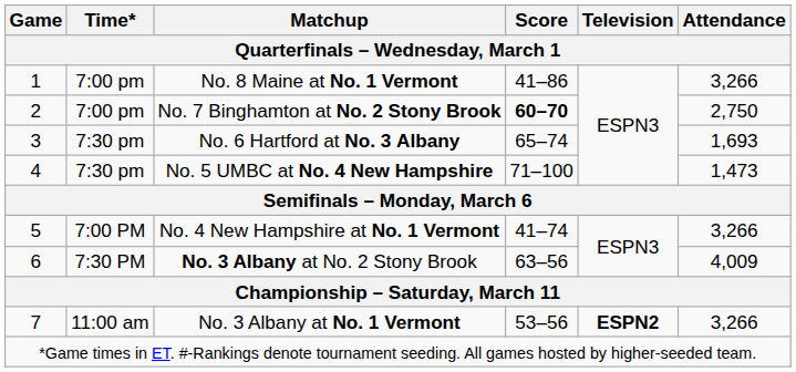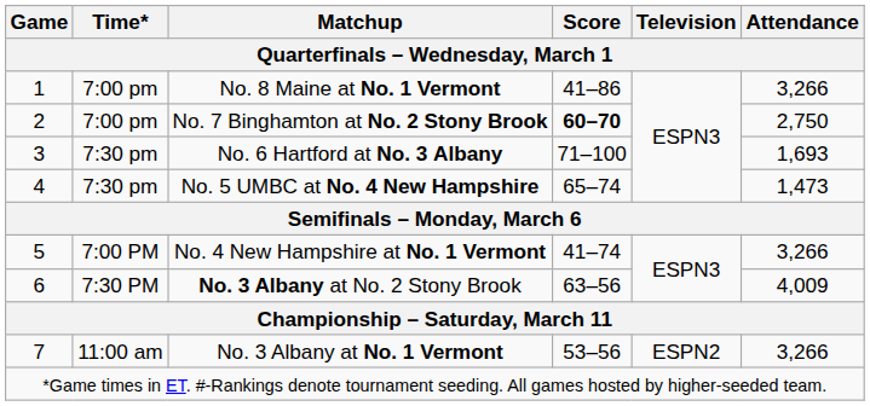No. 6 Hartford at No. 3 Albany | Score: 65–74 -> 71–100
No. 5 UMBC at No. 4 New Hampshire | Score: 71–100 -> 65–74
No. 3 Albany at No. 1 Vermont | Television: bold -> normal
